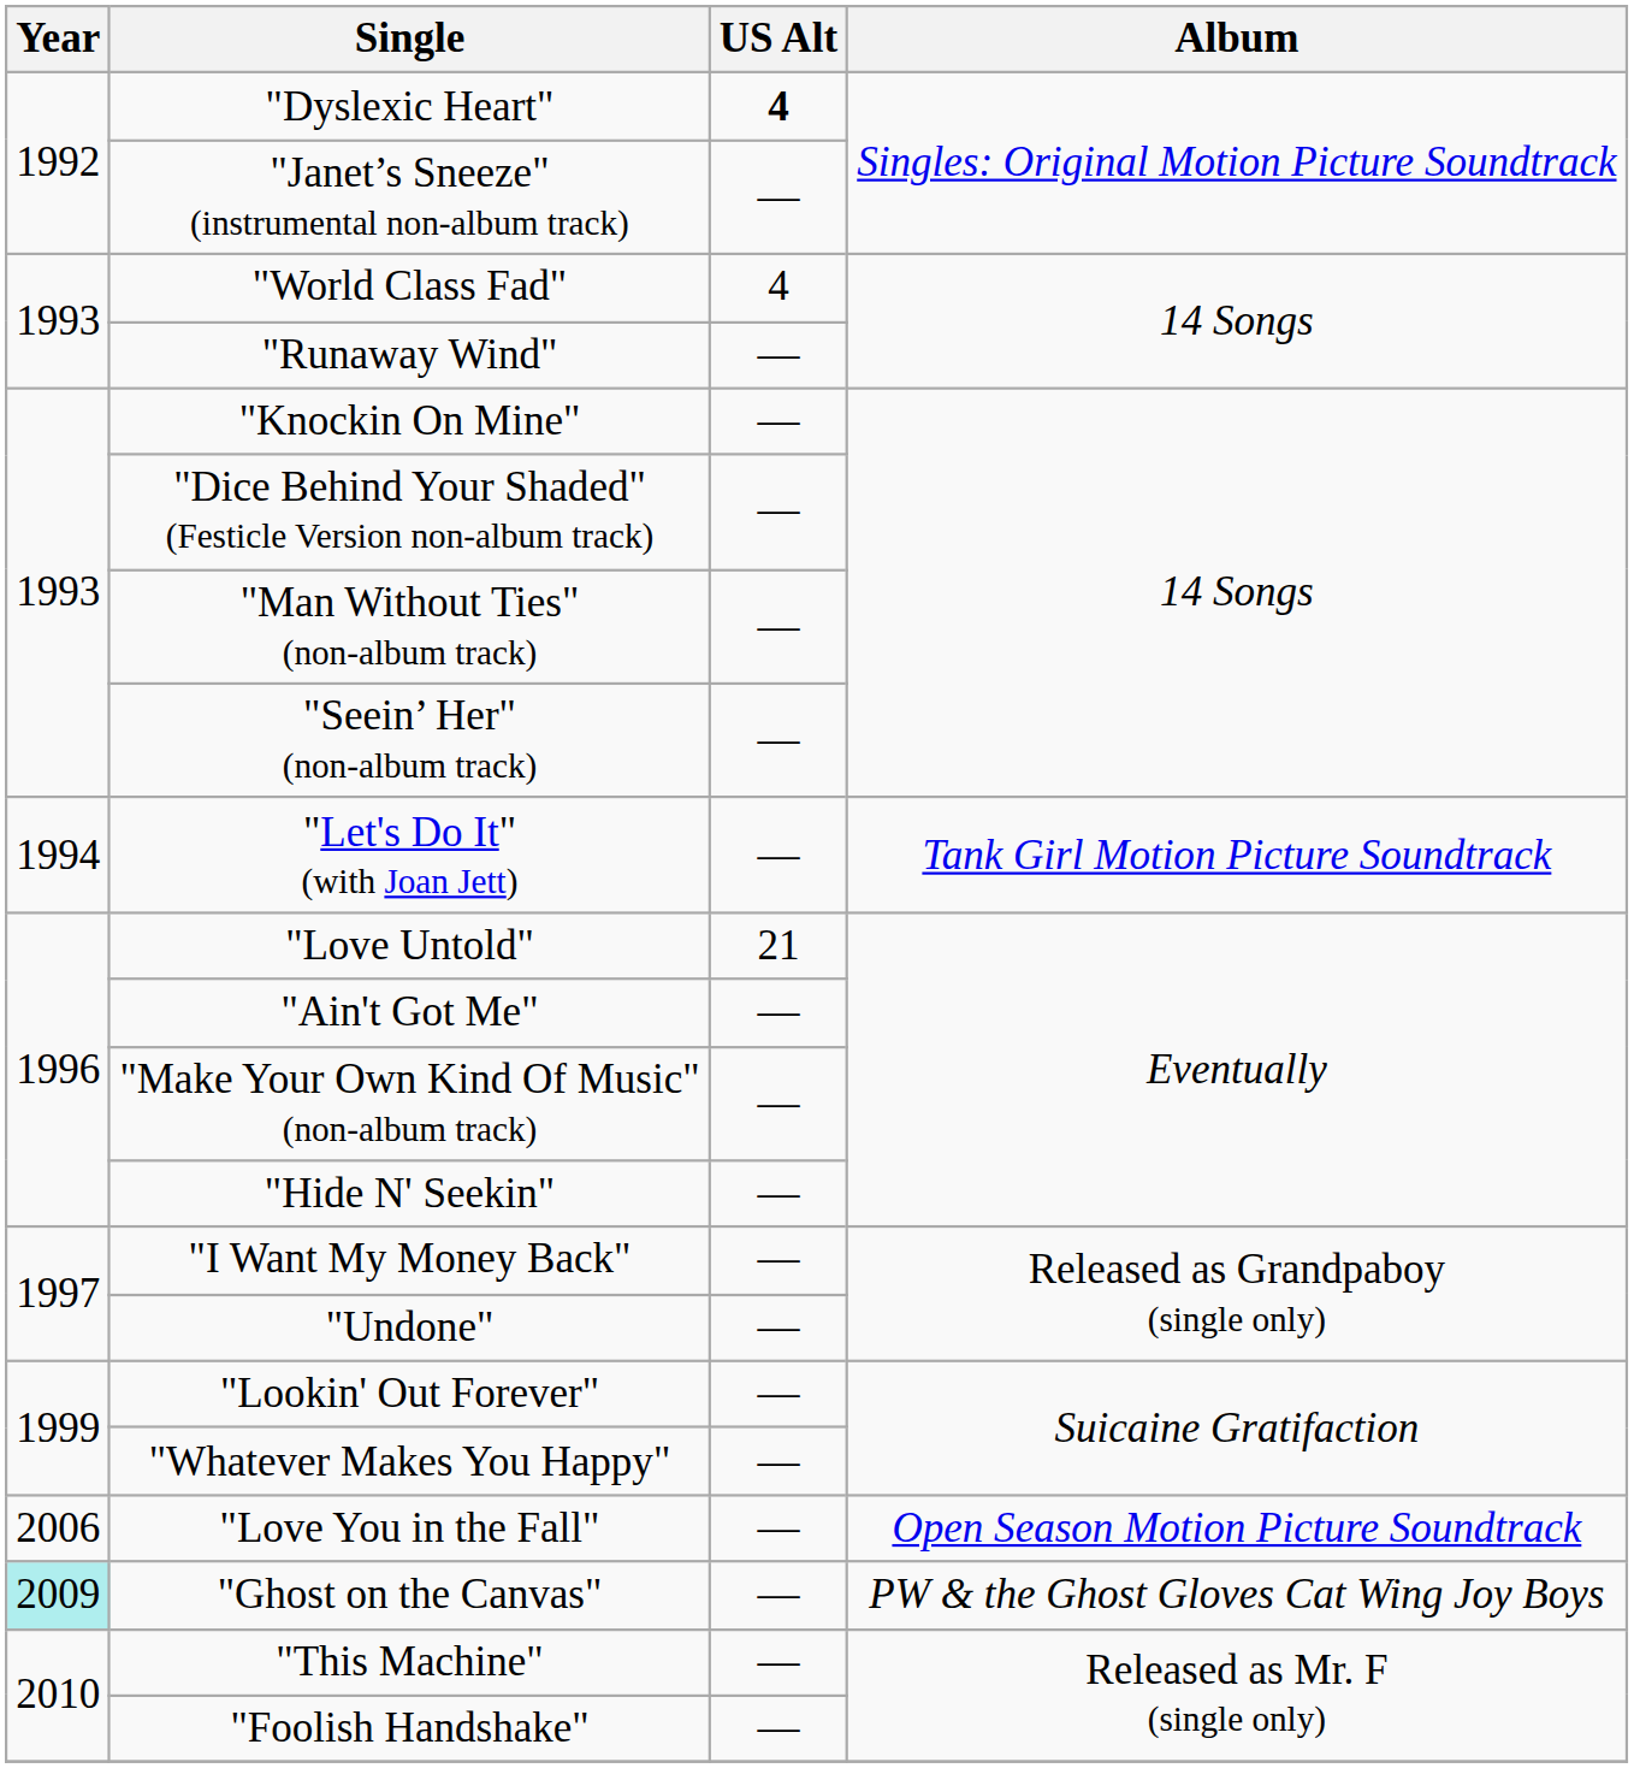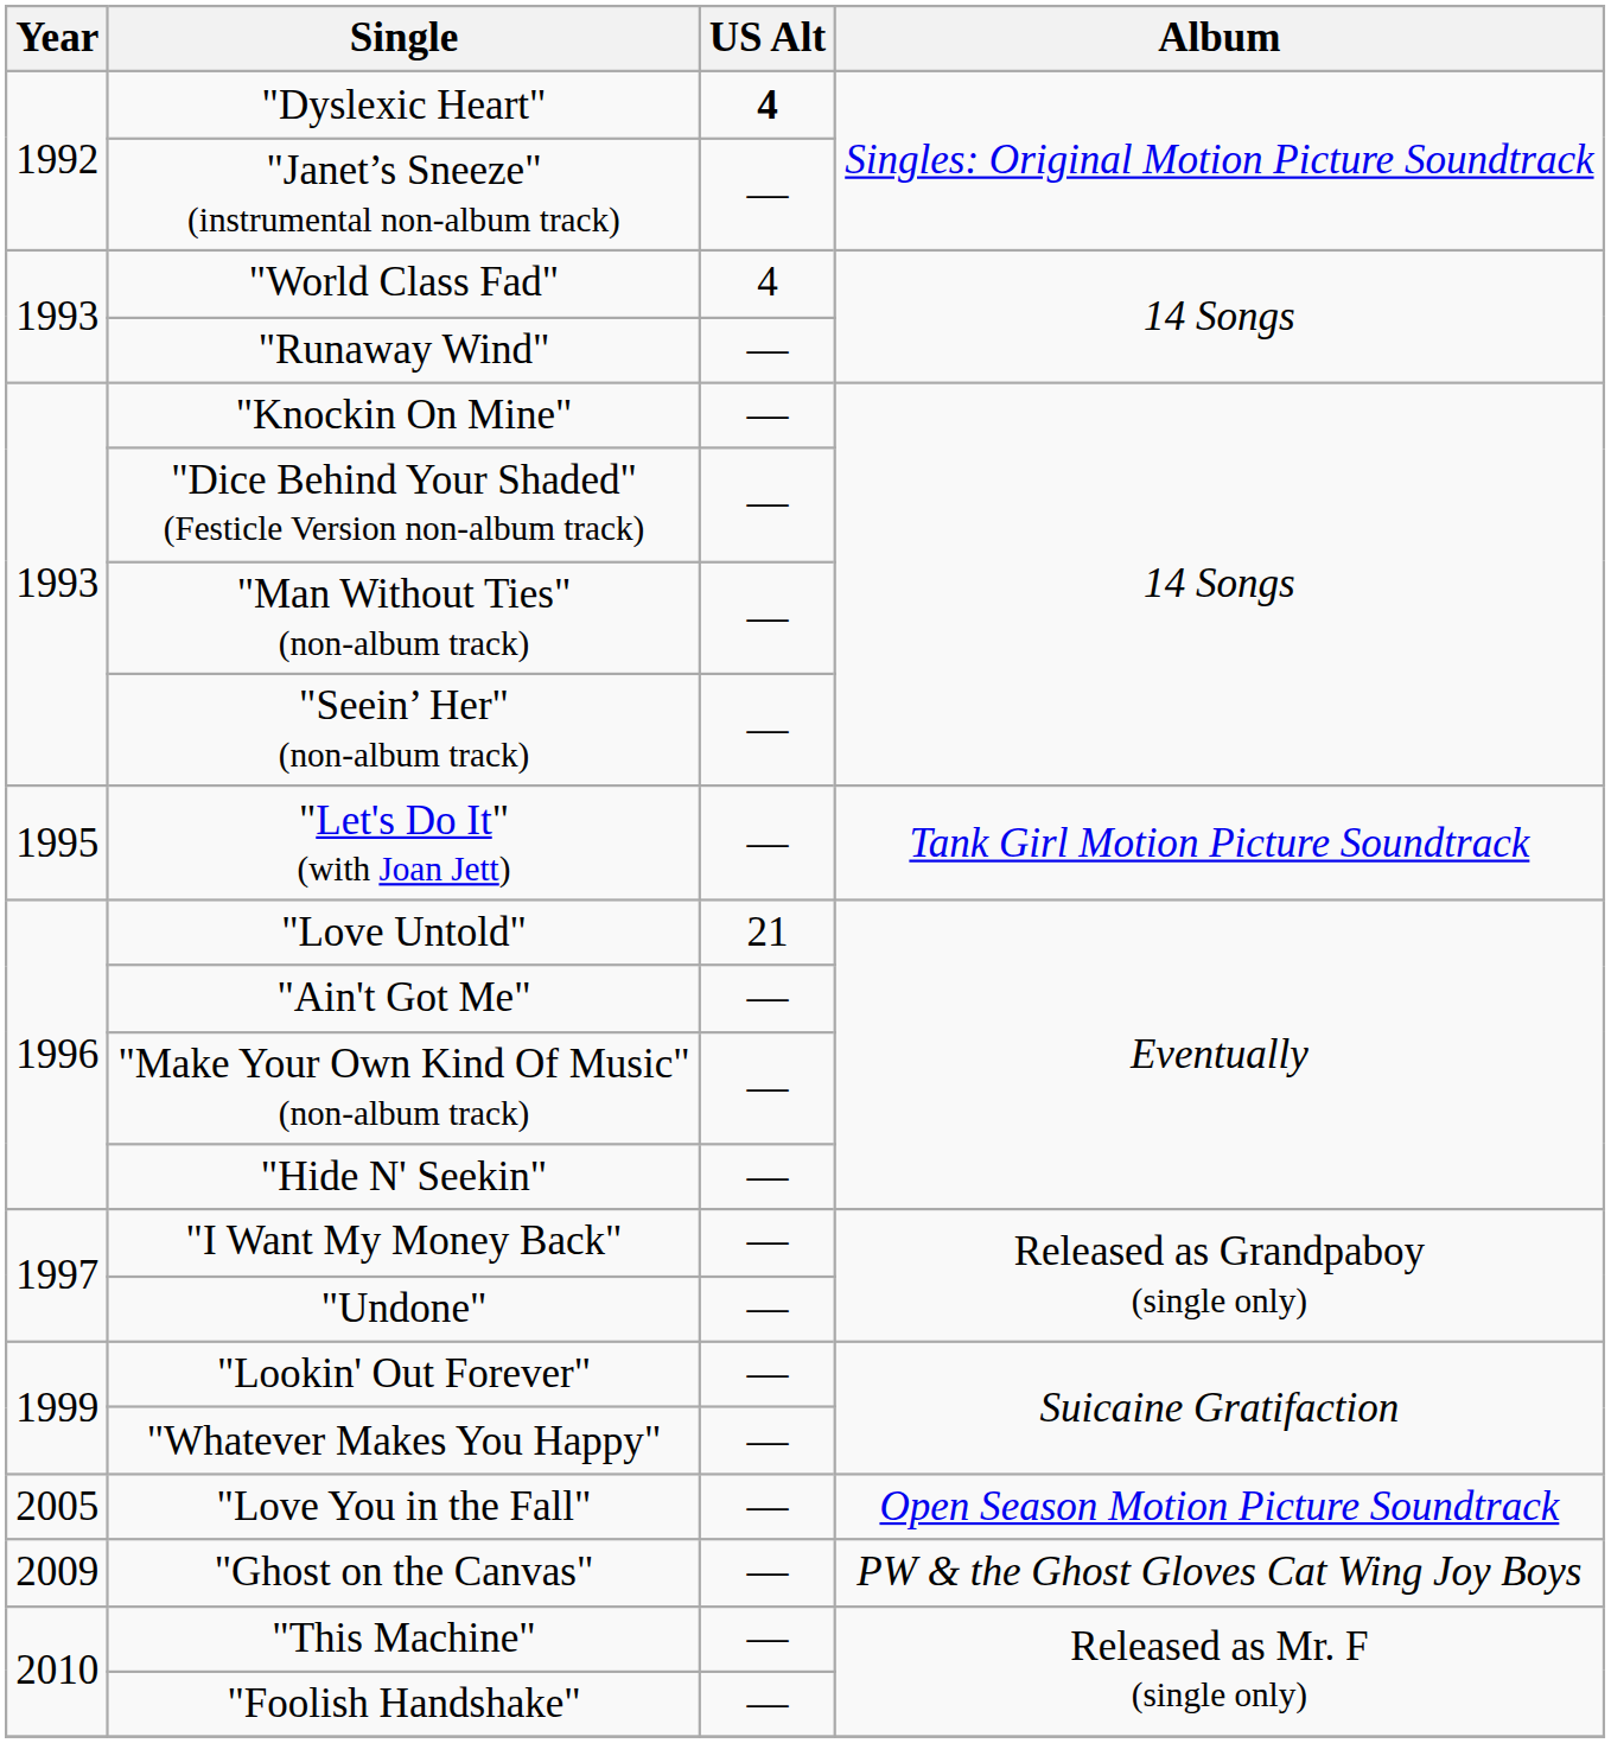"Let's Do It" (with Joan Jett) | Year: 1994 -> 1995
"Love You in the Fall" | Year: 2006 -> 2005
"Ghost on the Canvas" | Year: paleturquoise background -> no background
